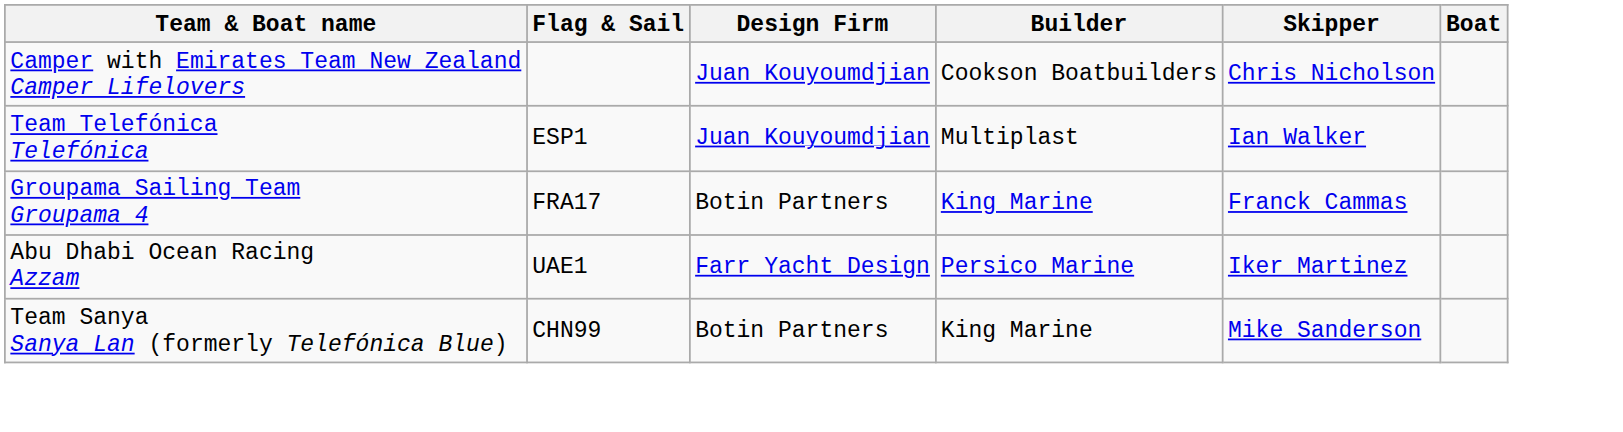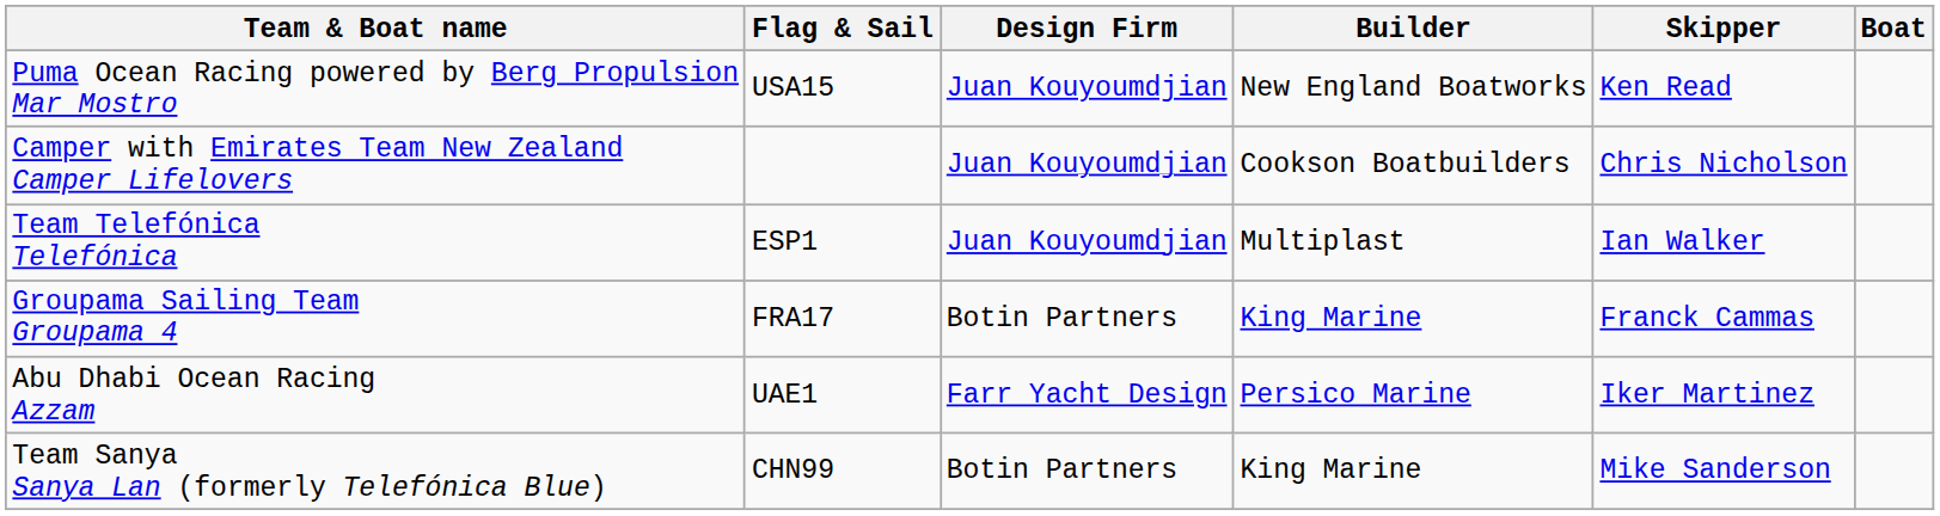+ row: Puma Ocean Racing powered by Berg Propulsion Mar Mostro | USA15 | Juan Kouyoumdjian | New England Boatworks | Ken Read
